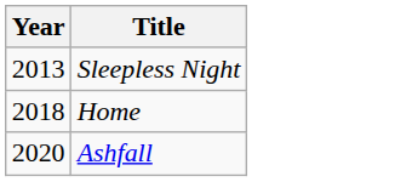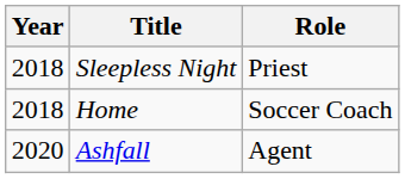+ column: Role | Priest | Soccer Coach | Agent
Sleepless Night | Year: 2013 -> 2018
